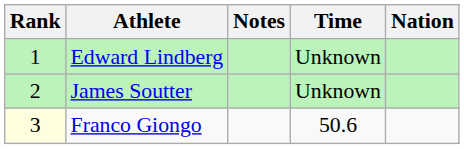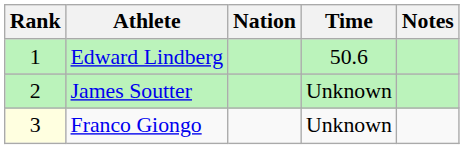columns swapped: Nation <-> Notes
Edward Lindberg | Time: Unknown -> 50.6
Franco Giongo | Time: 50.6 -> Unknown
